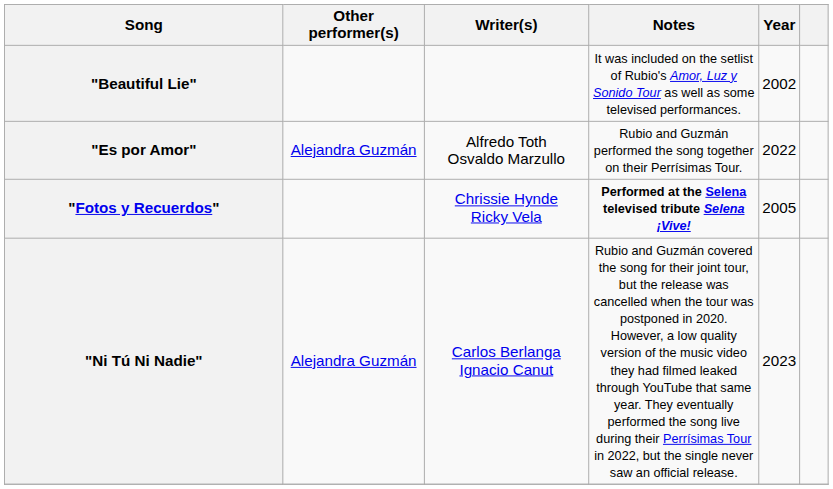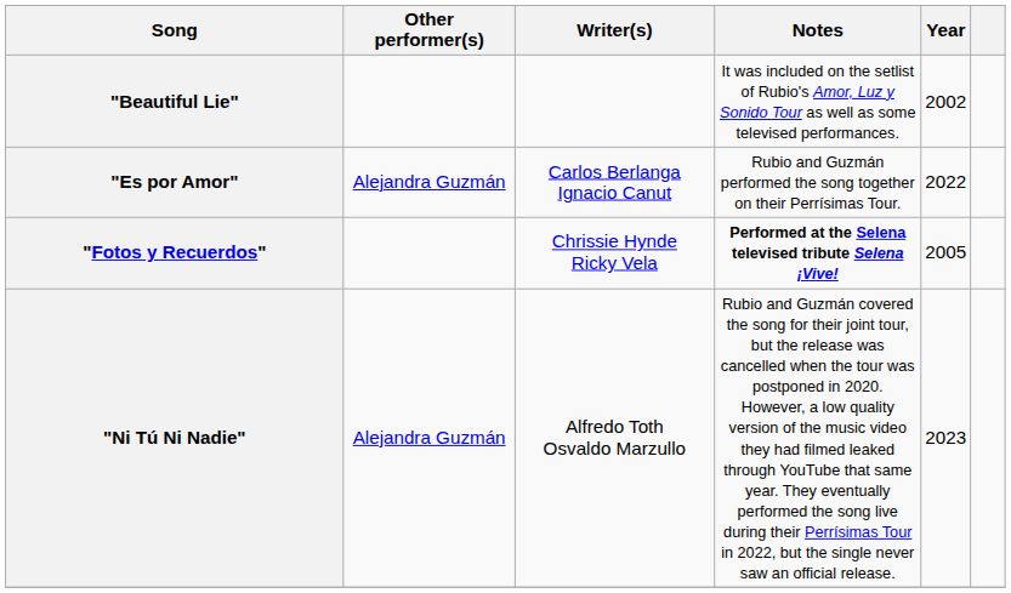"Es por Amor" | Writer(s): Alfredo Toth Osvaldo Marzullo -> Carlos Berlanga Ignacio Canut
"Ni Tú Ni Nadie" | Writer(s): Carlos Berlanga Ignacio Canut -> Alfredo Toth Osvaldo Marzullo
